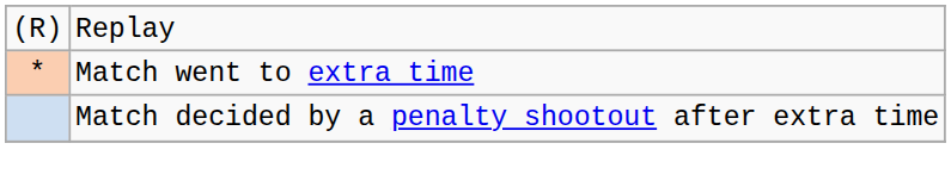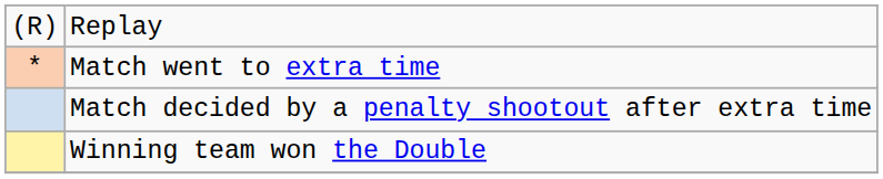+ row: Winning team won the Double
